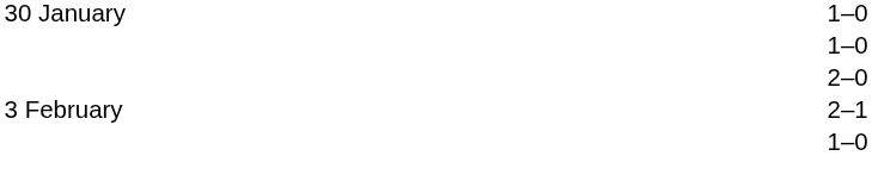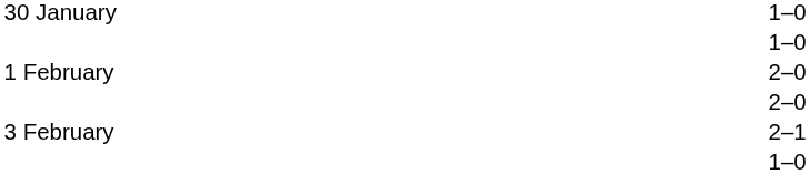+ row: 1 February | 2–0
